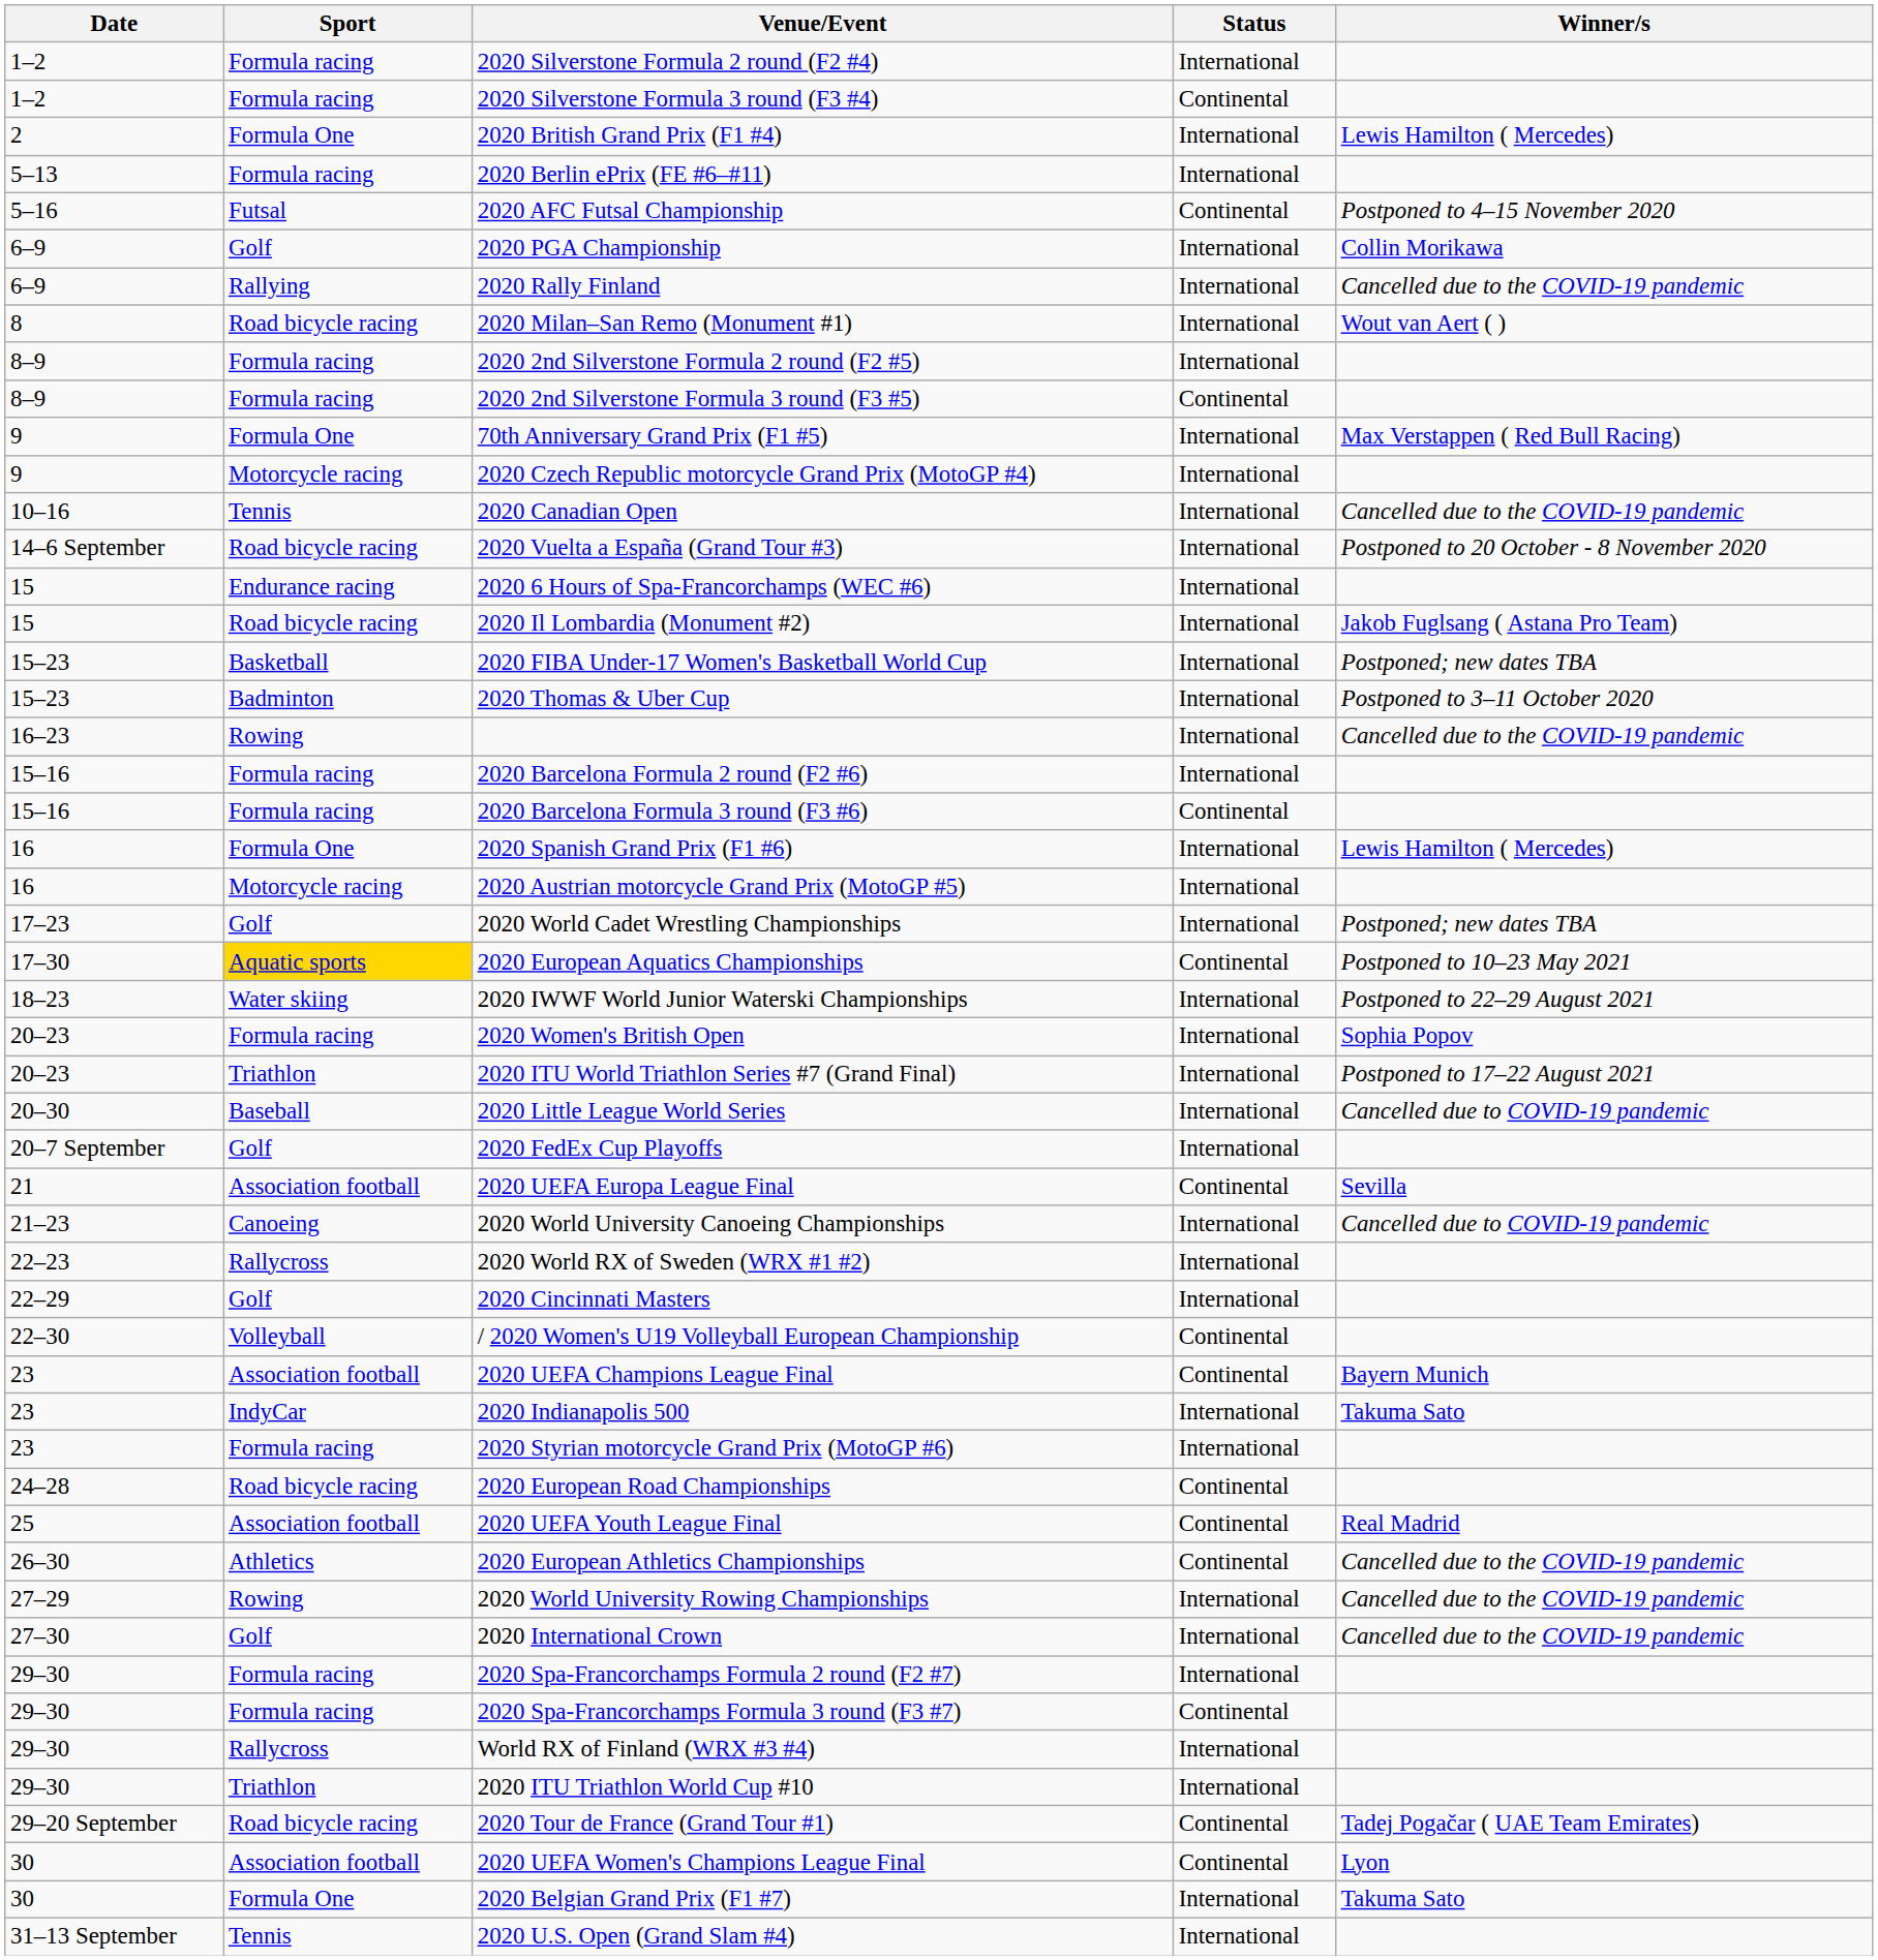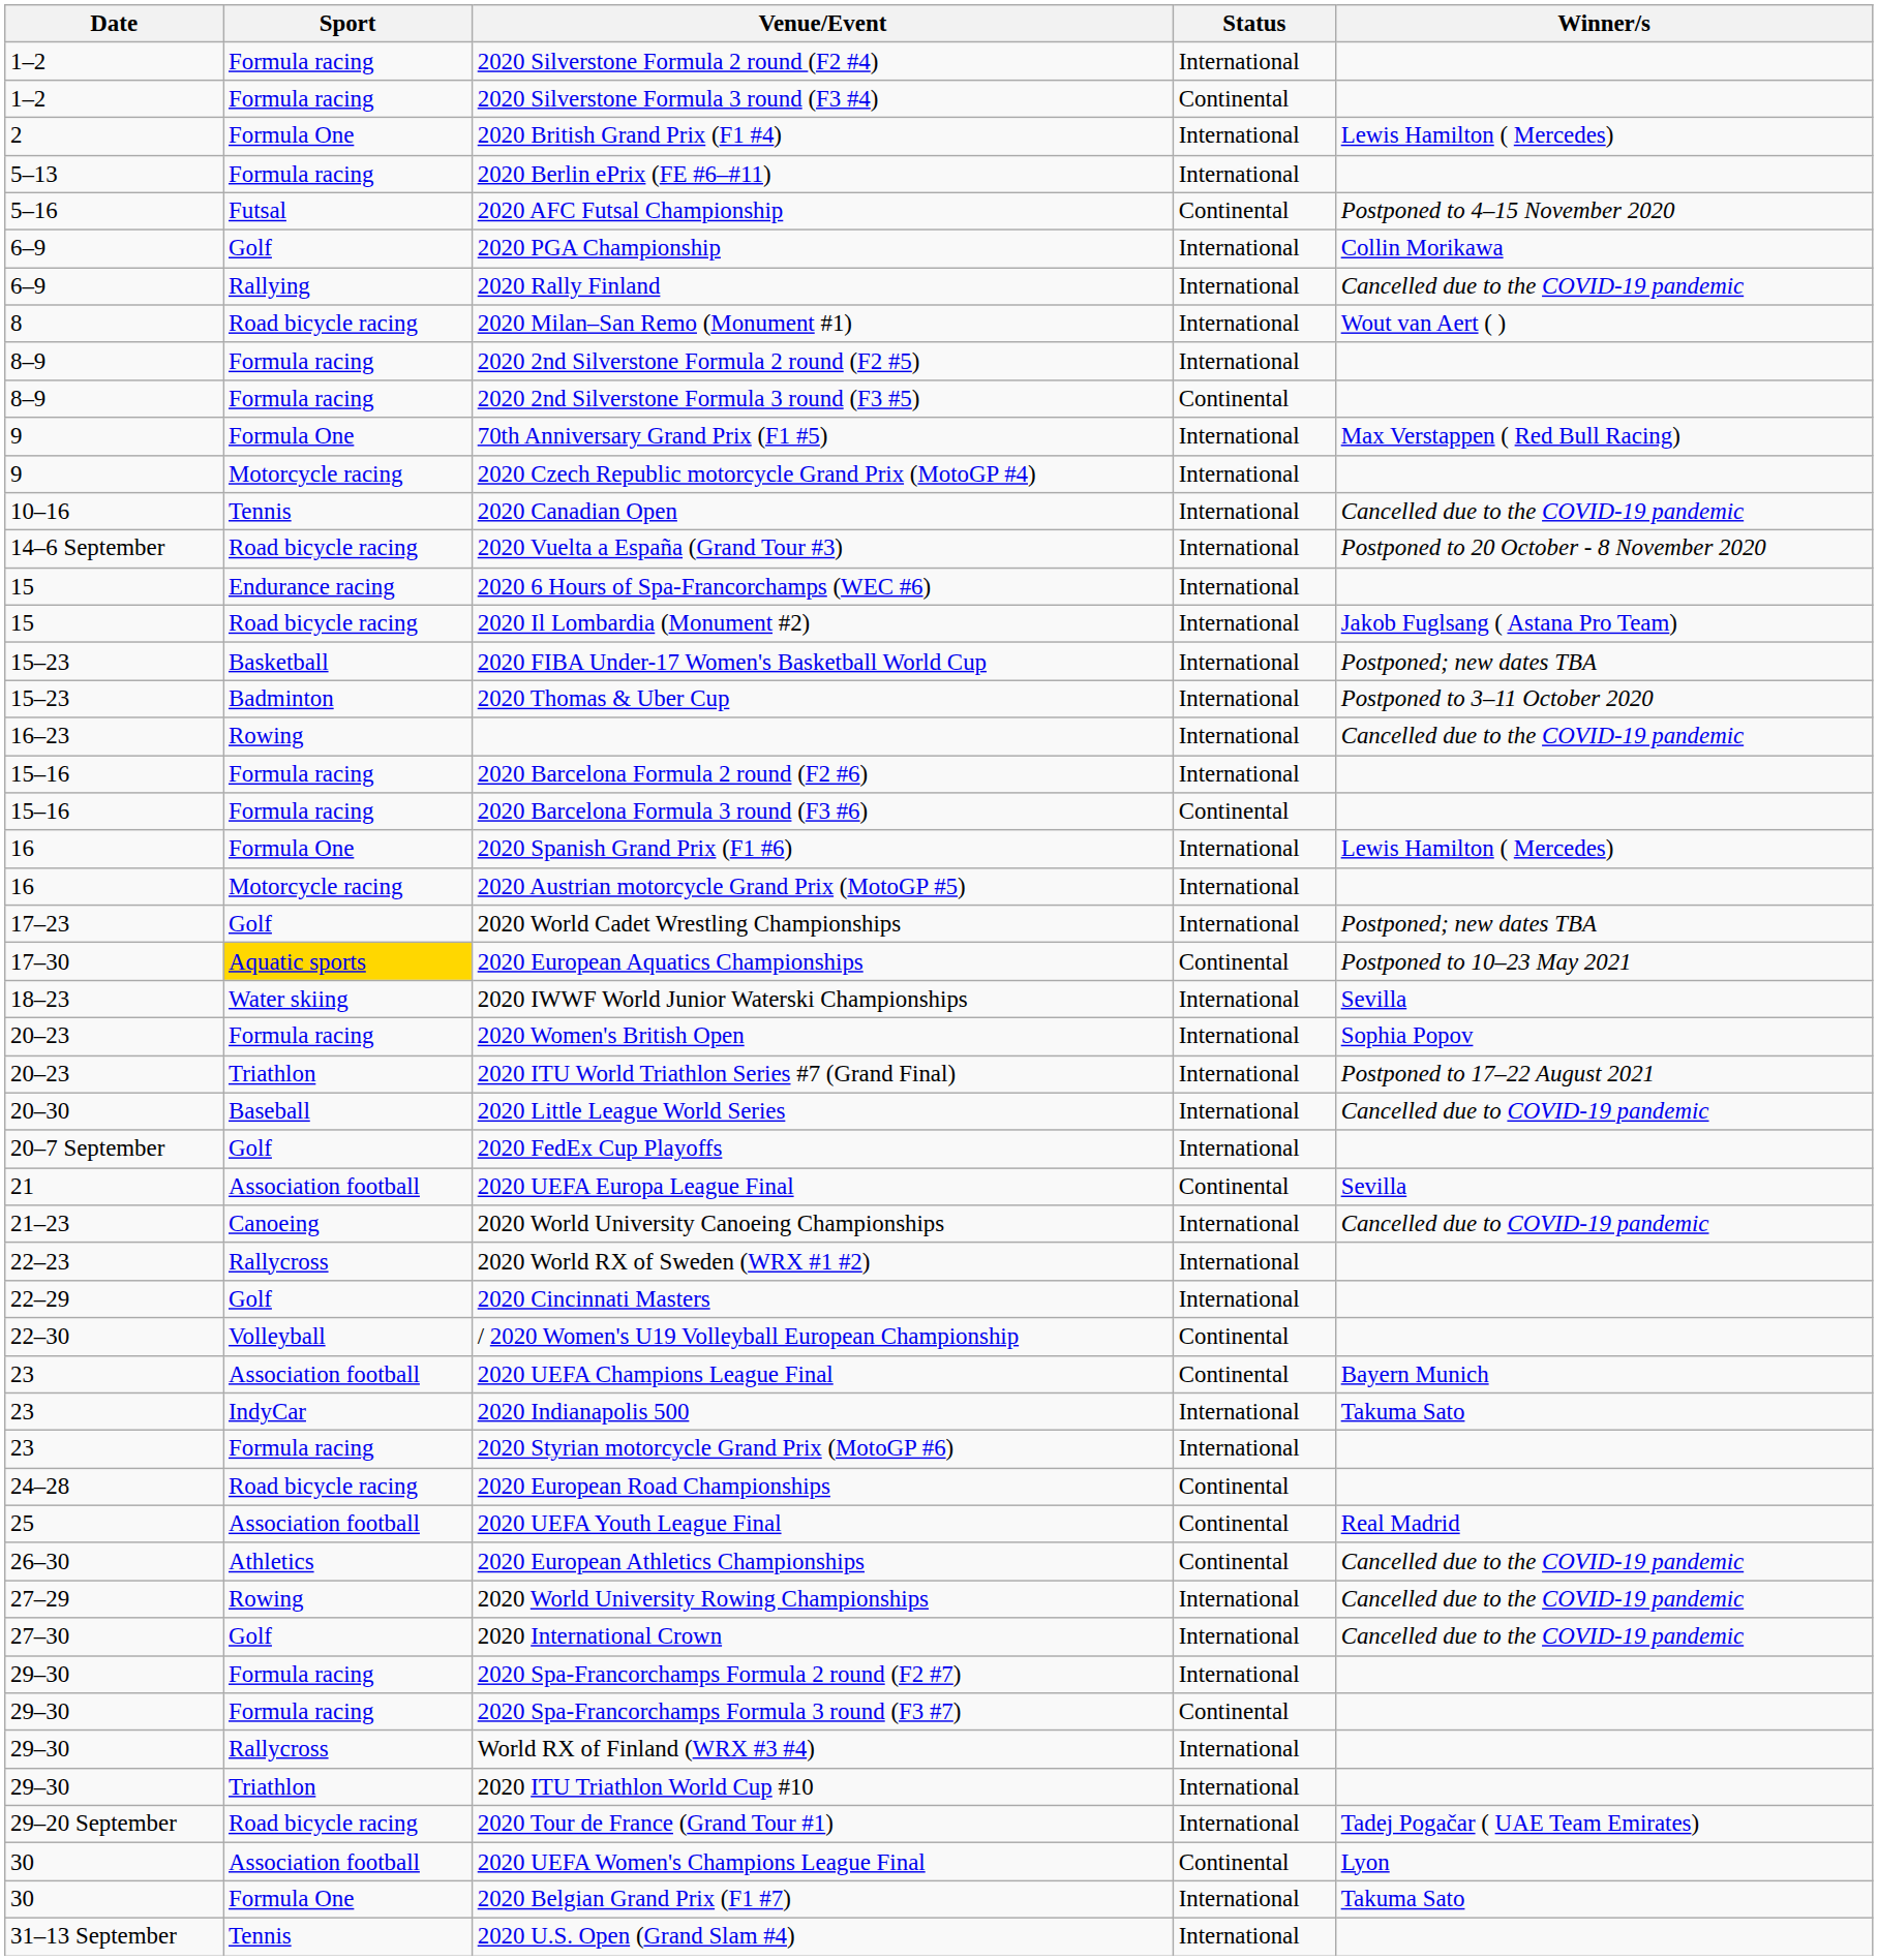2020 IWWF World Junior Waterski Championships | Winner/s: Postponed to 22–29 August 2021 -> Sevilla
2020 Tour de France (Grand Tour #1) | Status: Continental -> International
